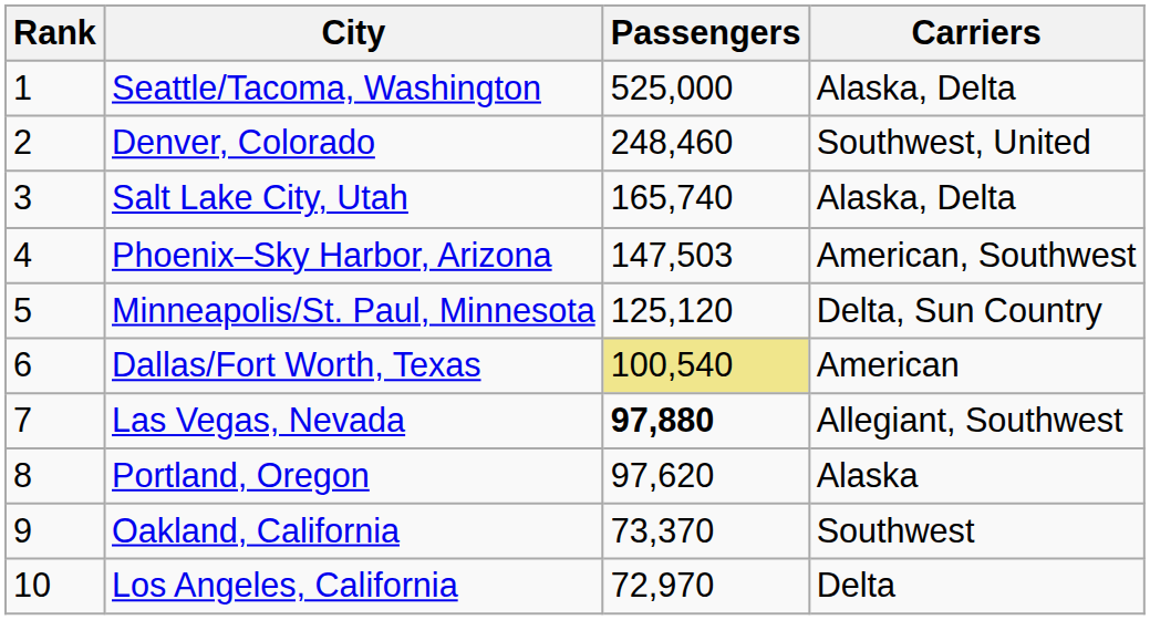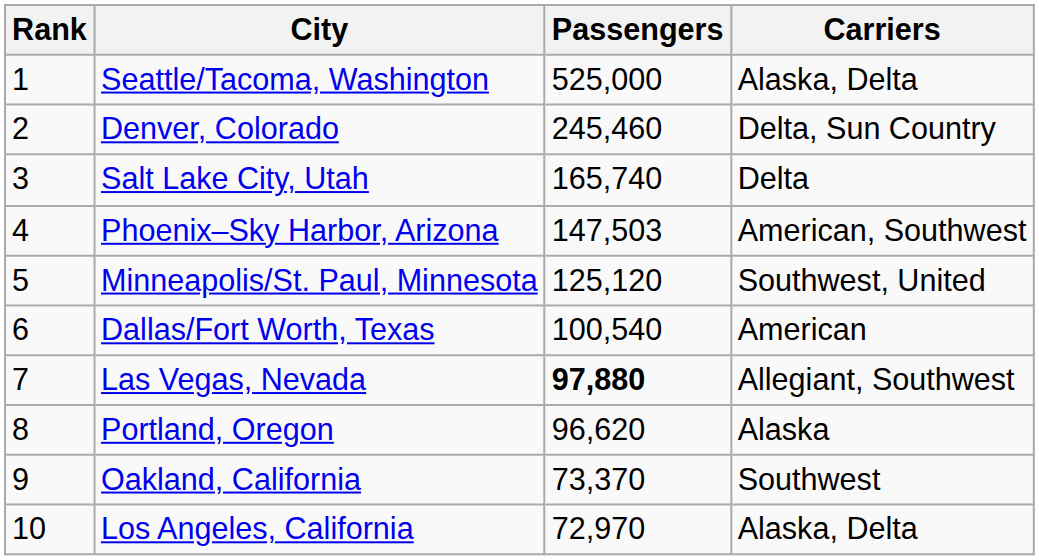Denver, Colorado | Passengers: 248,460 -> 245,460
Denver, Colorado | Carriers: Southwest, United -> Delta, Sun Country
Salt Lake City, Utah | Carriers: Alaska, Delta -> Delta
Minneapolis/St. Paul, Minnesota | Carriers: Delta, Sun Country -> Southwest, United
Dallas/Fort Worth, Texas | Passengers: khaki background -> no background
Portland, Oregon | Passengers: 97,620 -> 96,620
Los Angeles, California | Carriers: Delta -> Alaska, Delta
